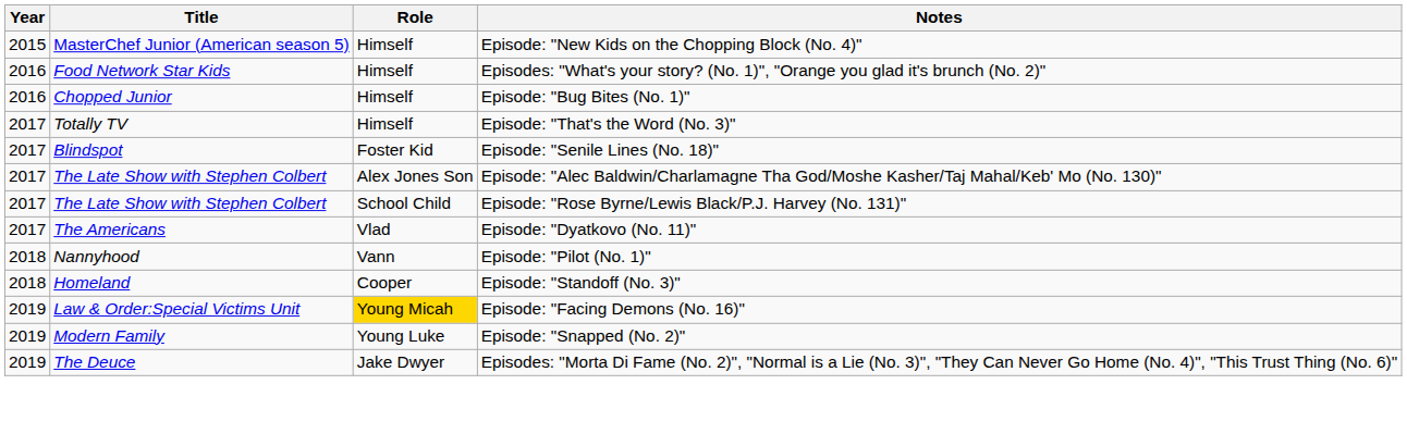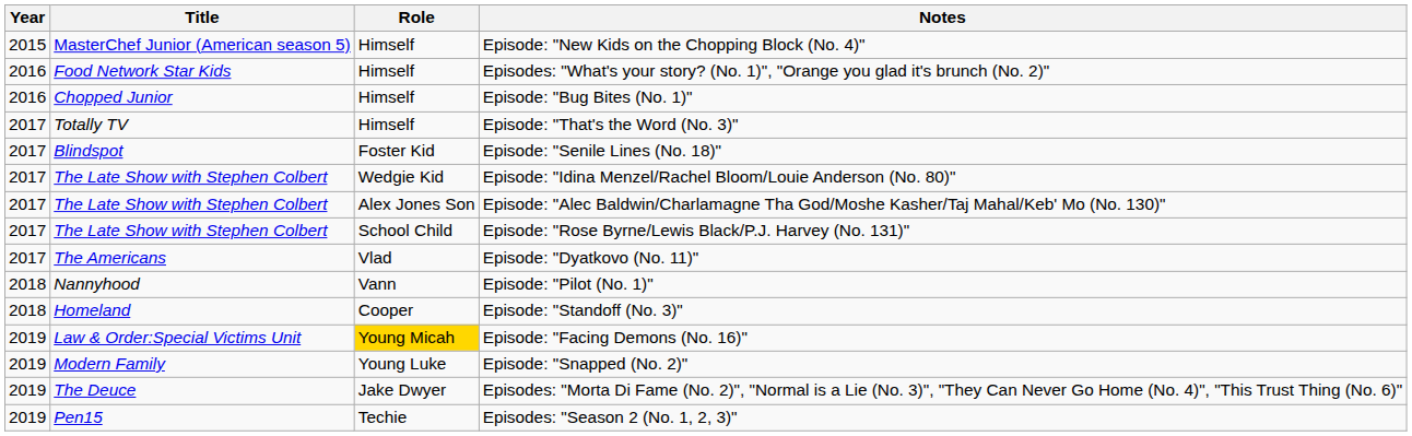+ row: 2017 | The Late Show with Stephen Colbert | Wedgie Kid | Episode: "Idina Menzel/Rachel Bloom/Louie Anderson (No. 80)"
+ row: 2019 | Pen15 | Techie | Episodes: "Season 2 (No. 1, 2, 3)"
